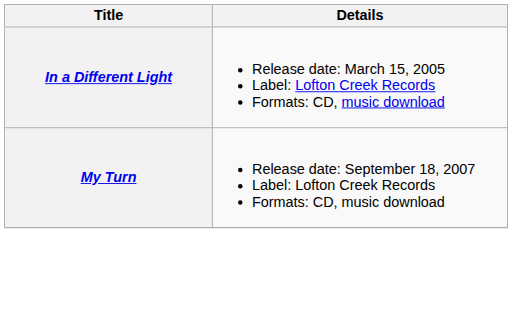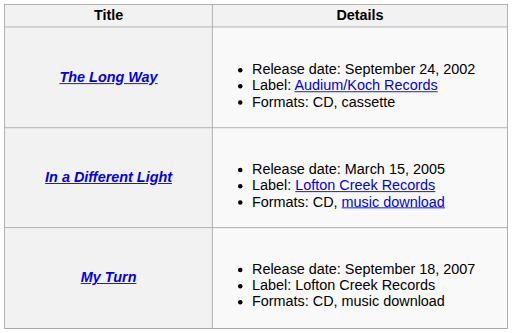+ row: The Long Way | Release date: September 24, 2002 Label: Audium/Koch Records Formats: CD, cassette
